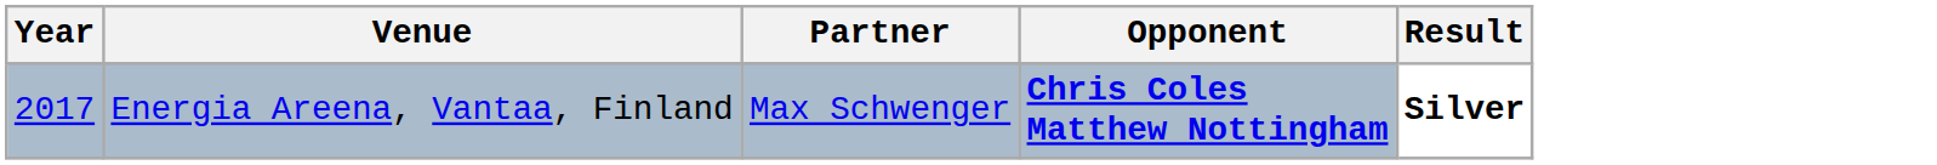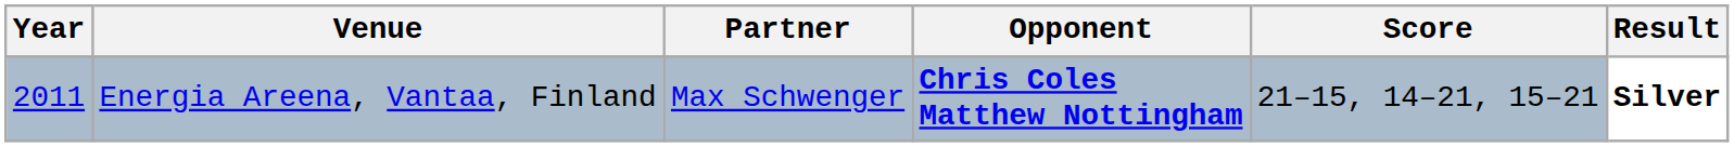+ column: Score | 21–15, 14–21, 15–21
Energia Areena, Vantaa, Finland | Year: 2017 -> 2011
